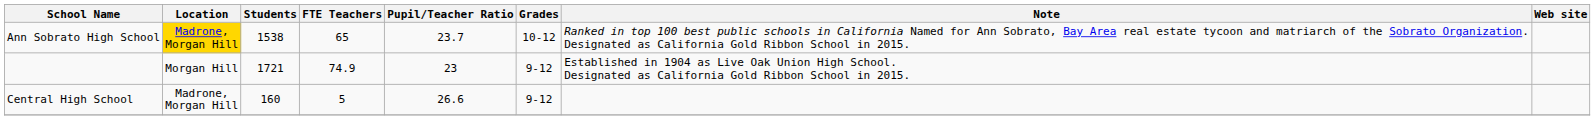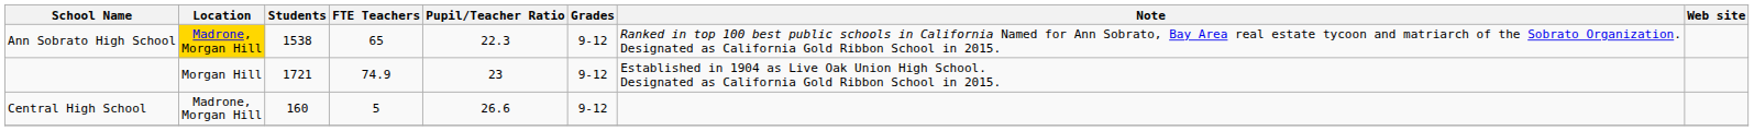Ann Sobrato High School | Pupil/Teacher Ratio: 23.7 -> 22.3
Ann Sobrato High School | Grades: 10-12 -> 9-12
